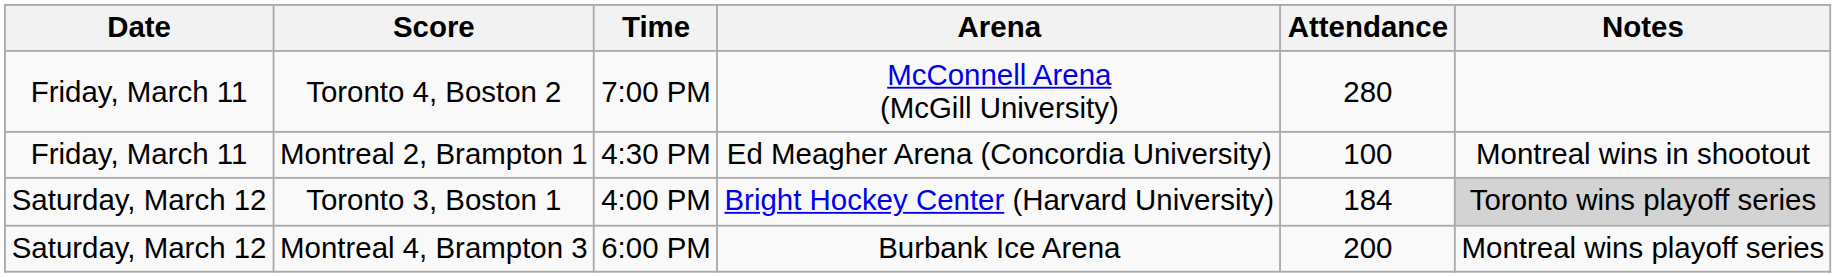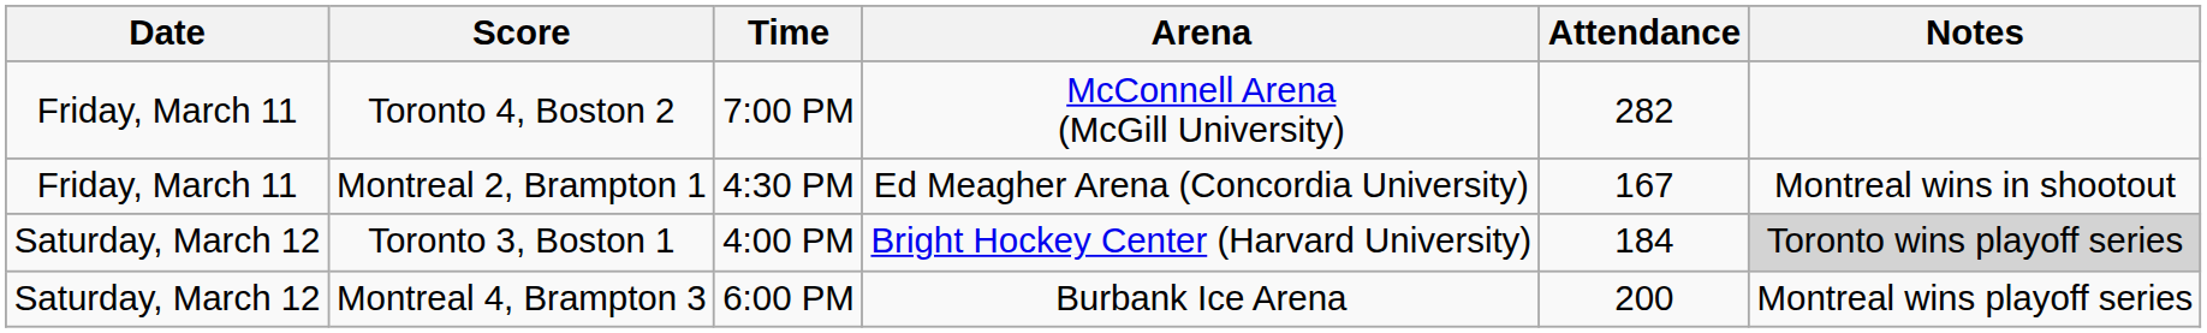Toronto 4, Boston 2 | Attendance: 280 -> 282
Montreal 2, Brampton 1 | Attendance: 100 -> 167
